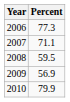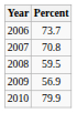2006 | Percent: 77.3 -> 73.7
2007 | Percent: 71.1 -> 70.8
